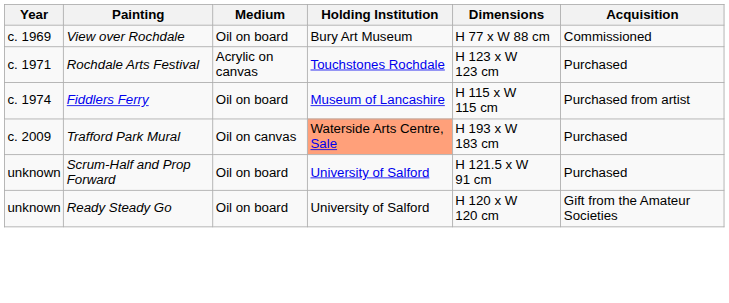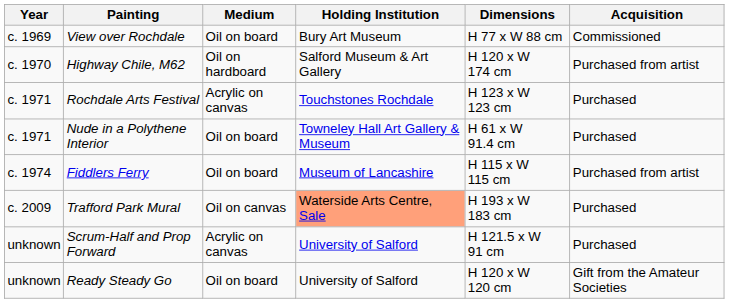+ row: c. 1970 | Highway Chile, M62 | Oil on hardboard | Salford Museum & Art Gallery | H 120 x W 174 cm | Purchased from artist
+ row: c. 1971 | Nude in a Polythene Interior | Oil on board | Towneley Hall Art Gallery & Museum | H 61 x W 91.4 cm | Purchased
Scrum-Half and Prop Forward | Medium: Oil on board -> Acrylic on canvas
